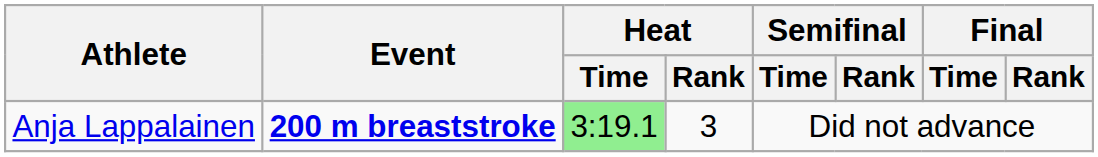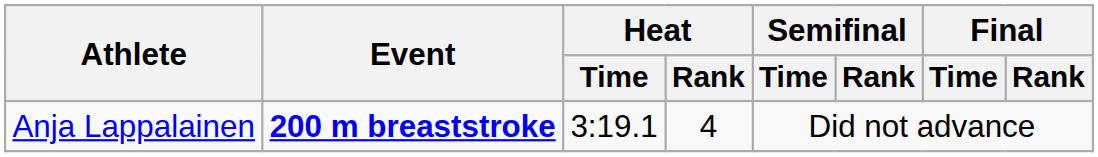Anja Lappalainen | Heat / Time: lightgreen background -> no background
Anja Lappalainen | Heat / Rank: 3 -> 4
